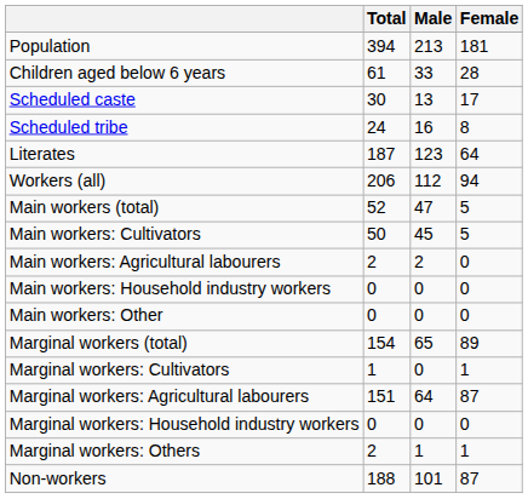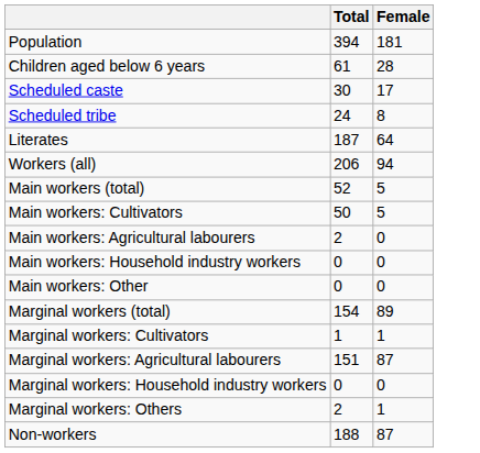- column: Male | 213 | 33 | 13 | 16 | 123 | 112 | 47 | 45 | 2 | 0 | 0 | 65 | 0 | 64 | 0 | 1 | 101
